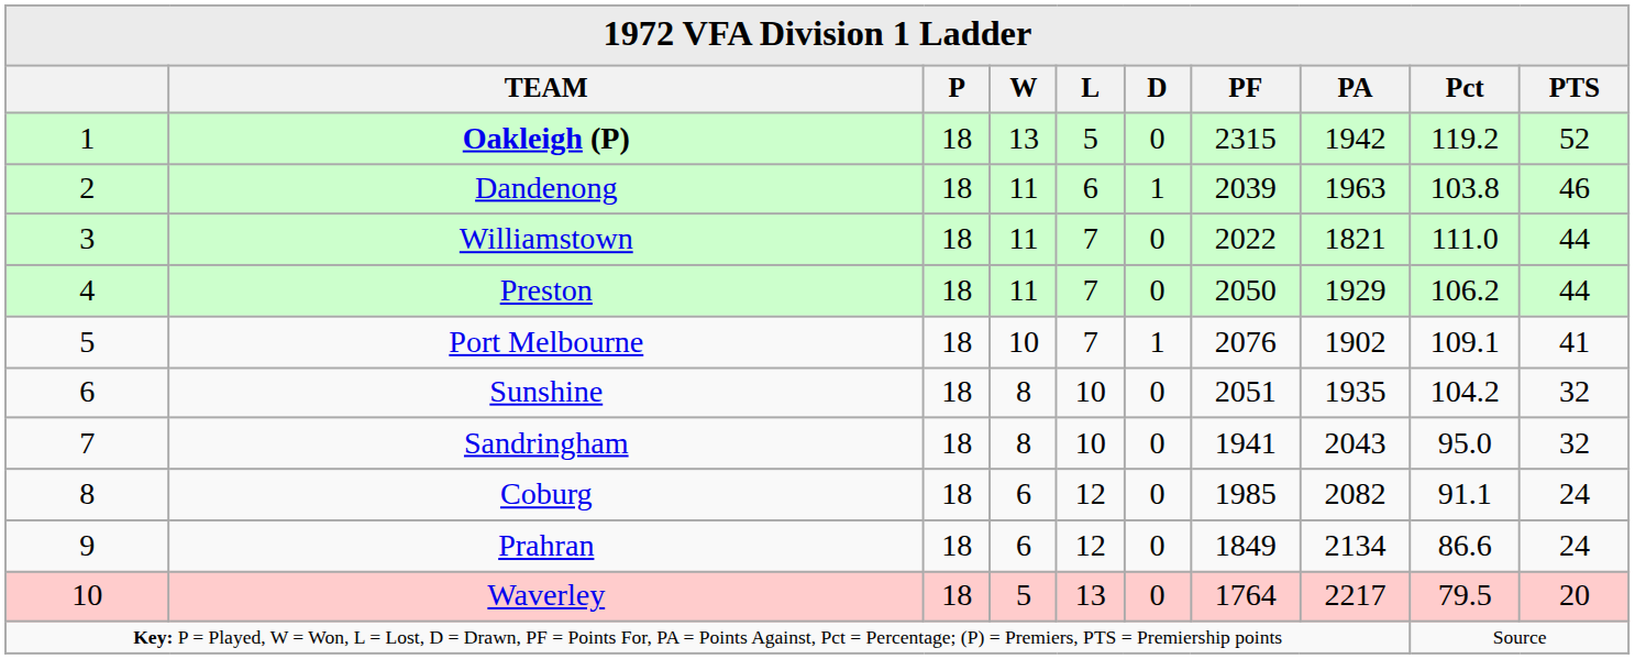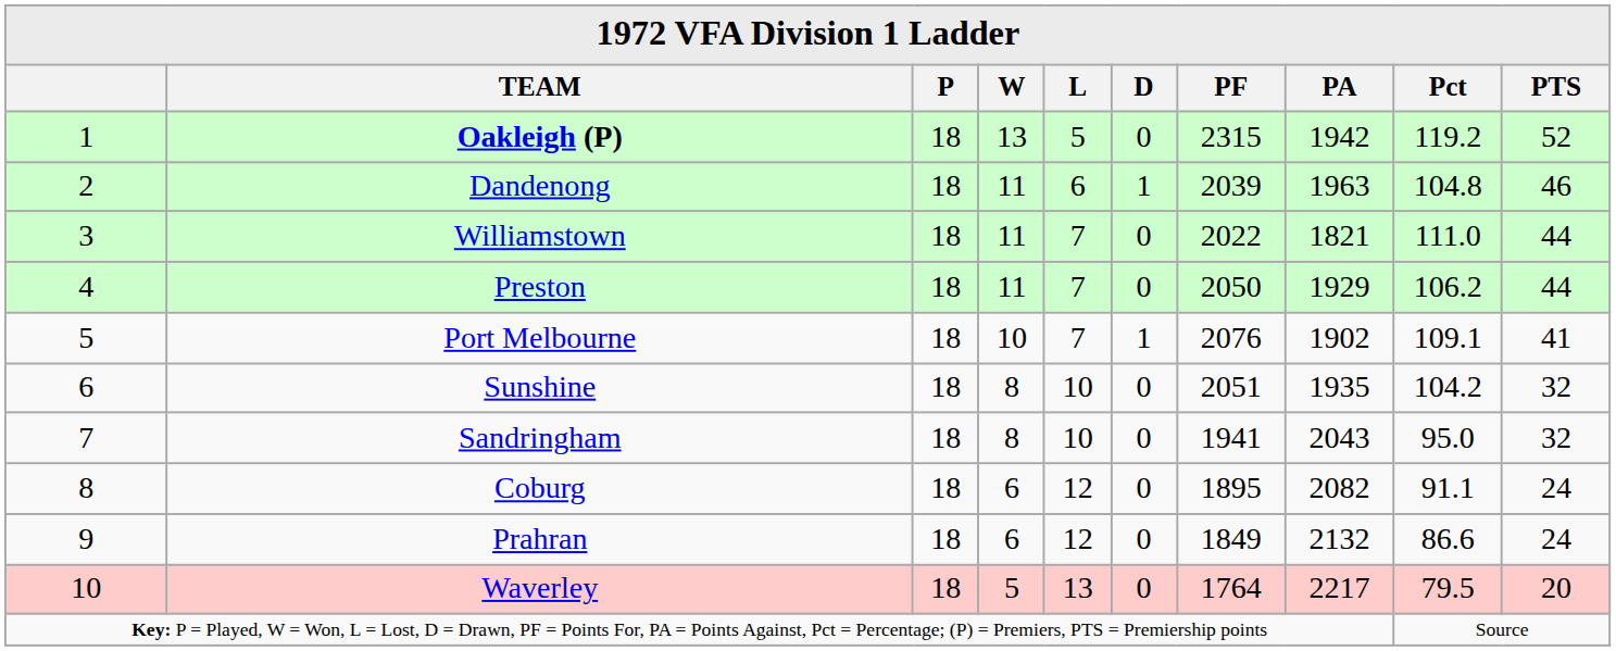Dandenong | Pct: 103.8 -> 104.8
Coburg | PF: 1985 -> 1895
Prahran | PA: 2134 -> 2132
